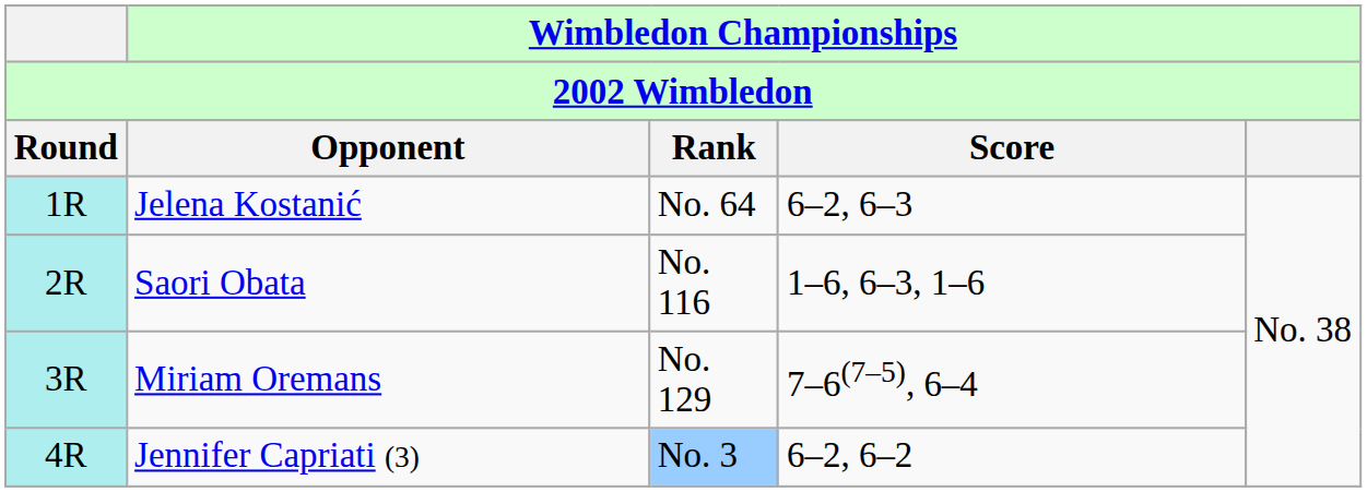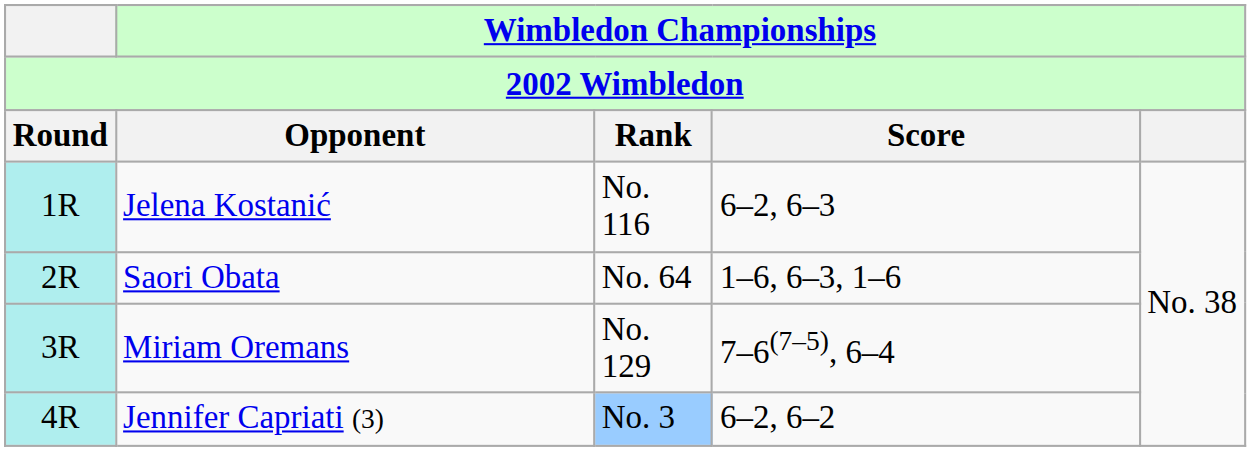Jelena Kostanić | Wimbledon Championships / Rank: No. 64 -> No. 116
Saori Obata | Wimbledon Championships / Rank: No. 116 -> No. 64
